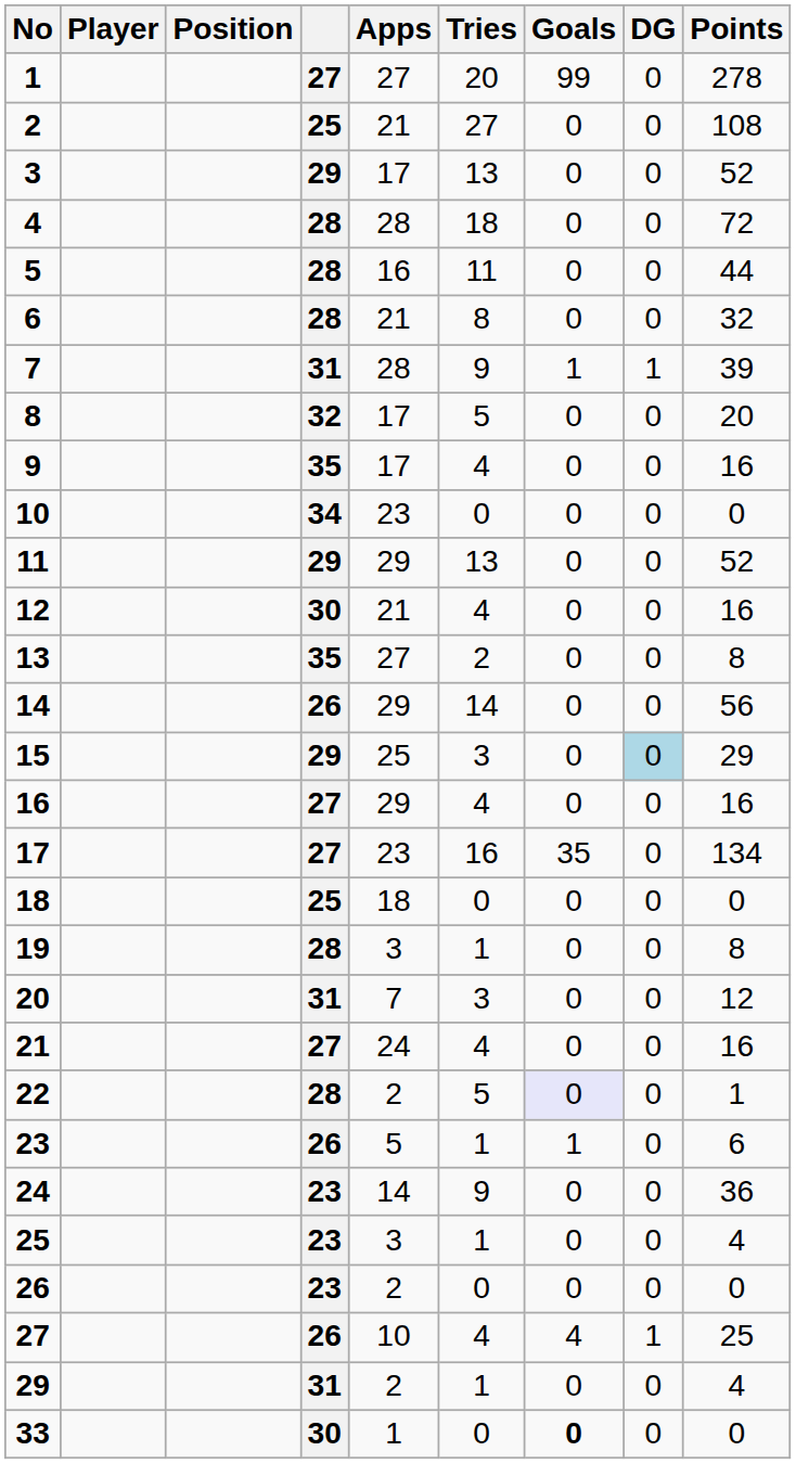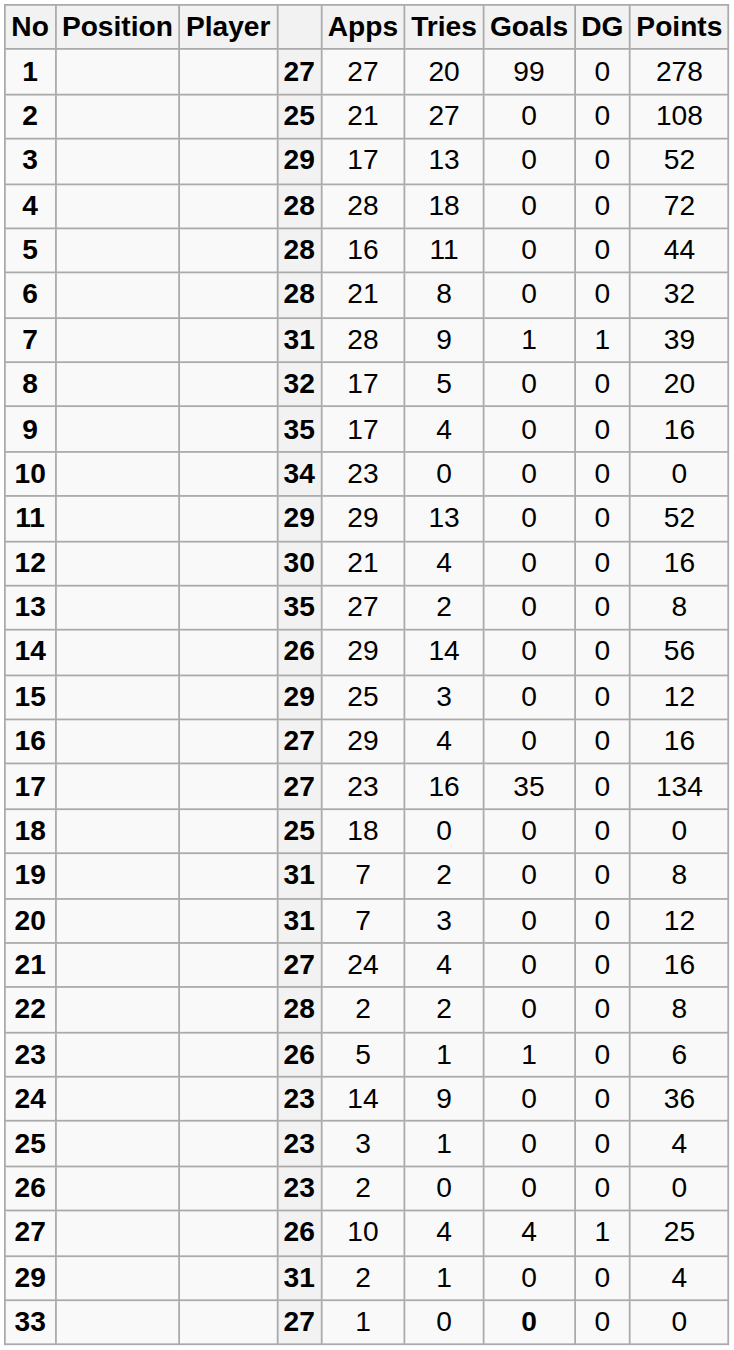columns swapped: Player <-> Position
15 | DG: lightblue background -> no background
15 | Points: 29 -> 12
19 | column 4: 28 -> 31
19 | Apps: 3 -> 7
19 | Tries: 1 -> 2
22 | Tries: 5 -> 2
22 | Goals: lavender background -> no background
22 | Points: 1 -> 8
33 | column 4: 30 -> 27
